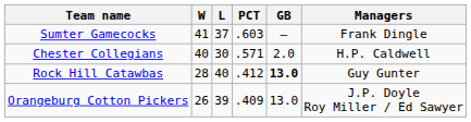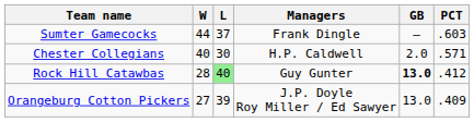columns swapped: PCT <-> Managers
Sumter Gamecocks | W: 41 -> 44
Rock Hill Catawbas | L: no background -> lightgreen background
Orangeburg Cotton Pickers | W: 26 -> 27
